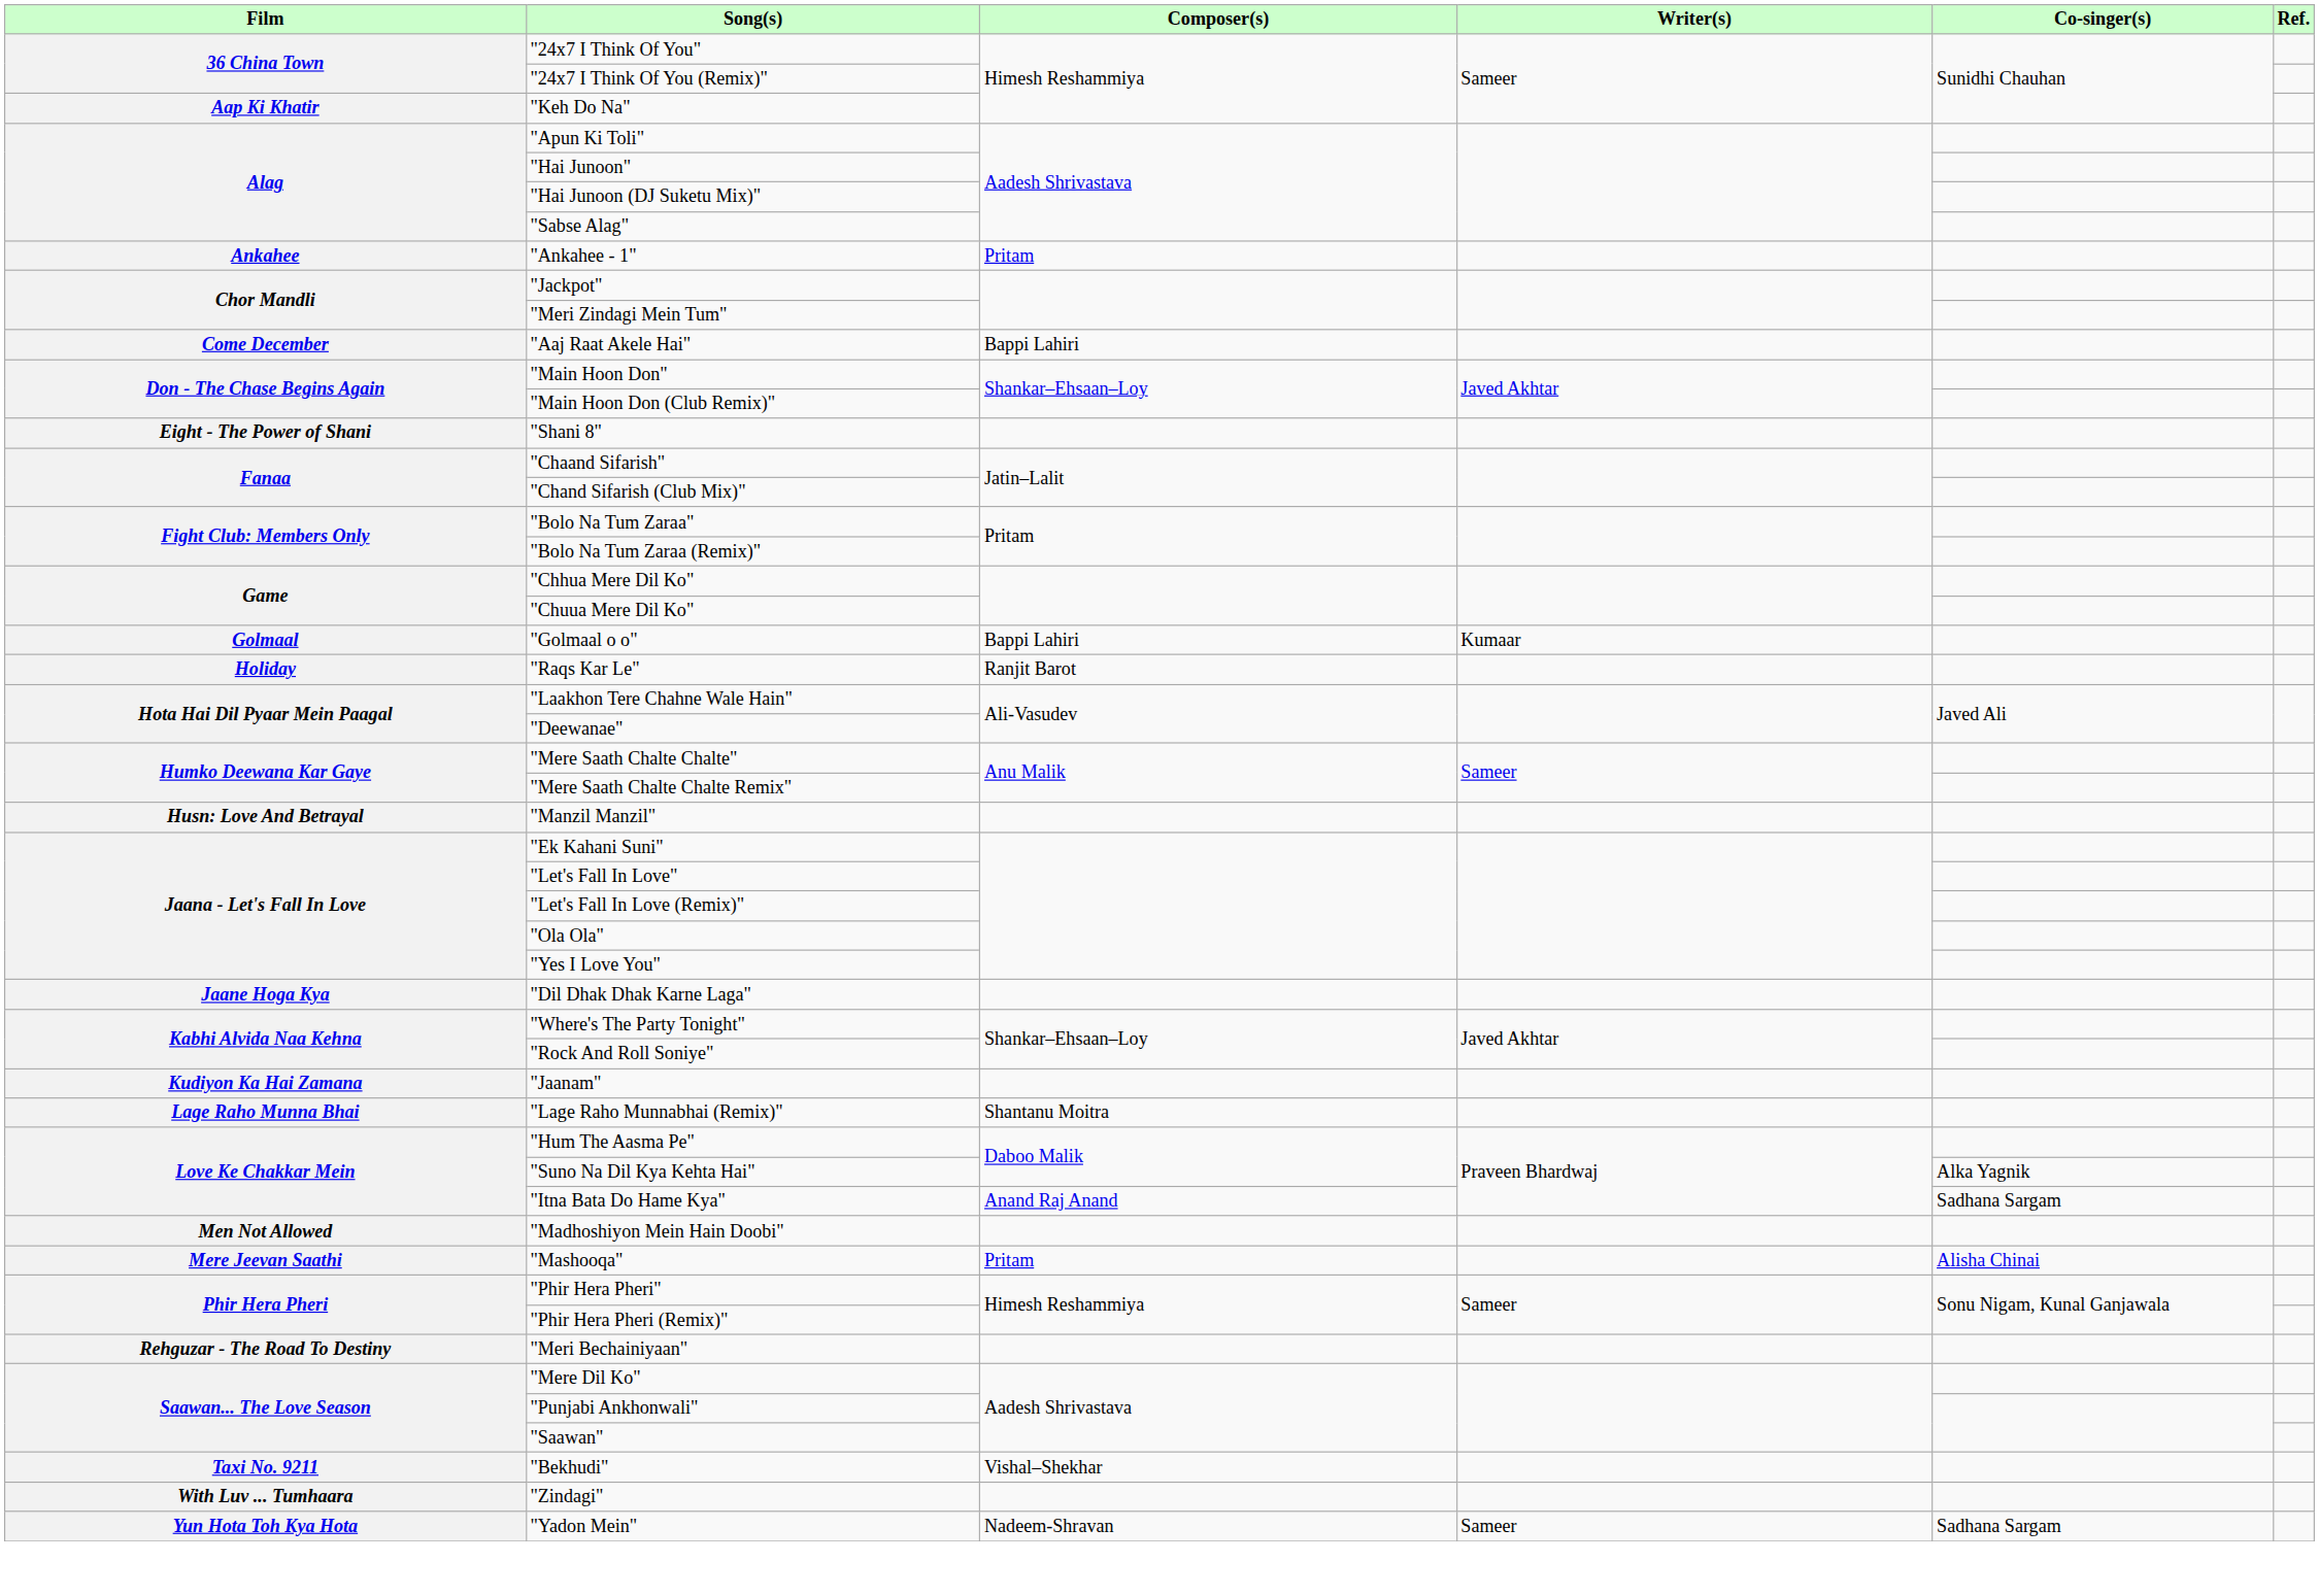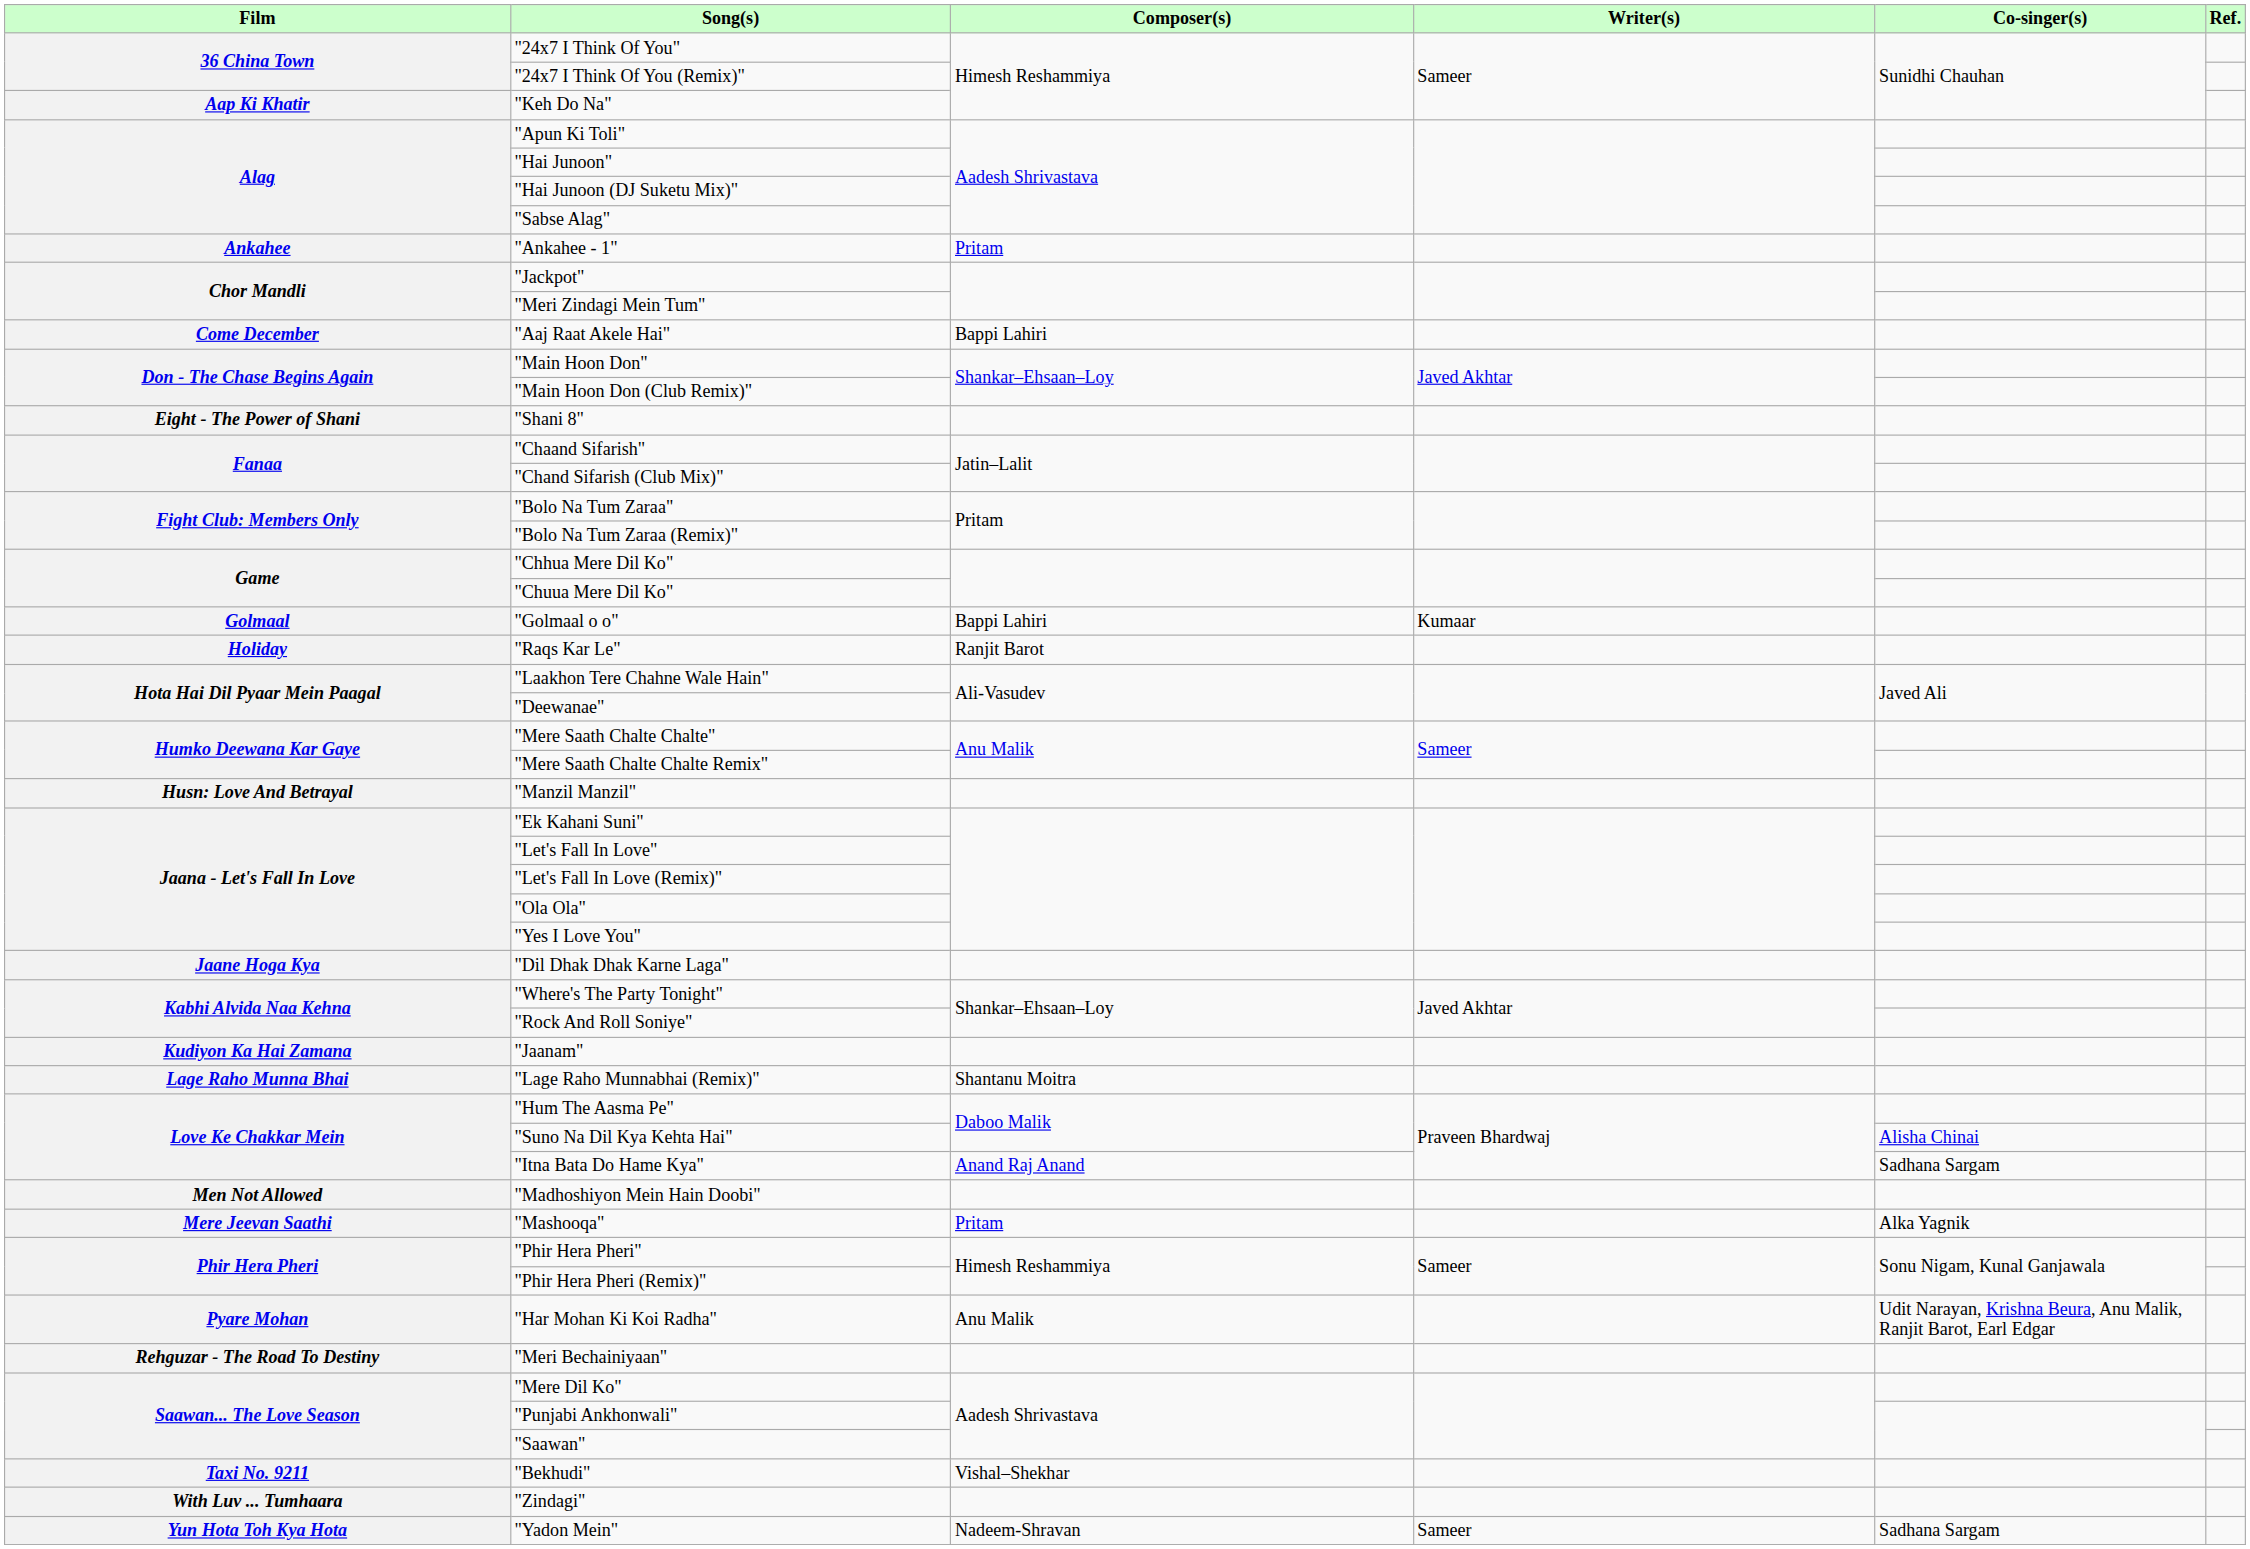"Suno Na Dil Kya Kehta Hai" | Co-singer(s): Alka Yagnik -> Alisha Chinai
"Mashooqa" | Co-singer(s): Alisha Chinai -> Alka Yagnik
+ row: Pyare Mohan | "Har Mohan Ki Koi Radha" | Anu Malik | Udit Narayan, Krishna Beura, Anu Malik, Ranjit Barot, Earl Edgar
